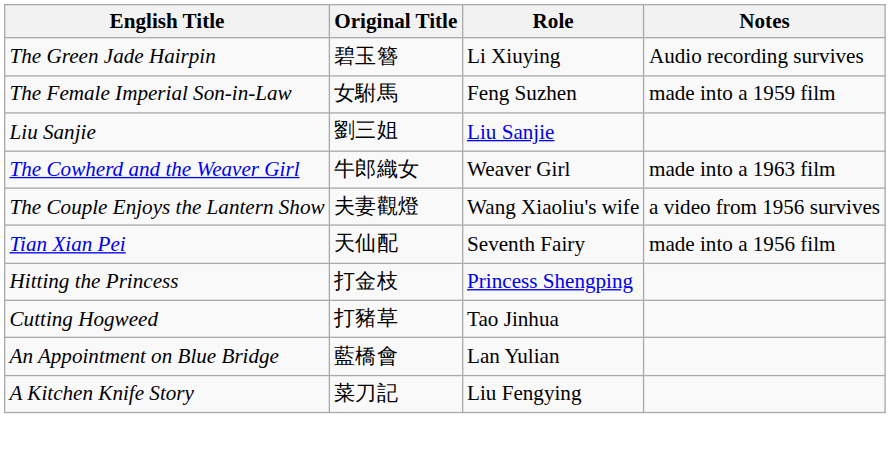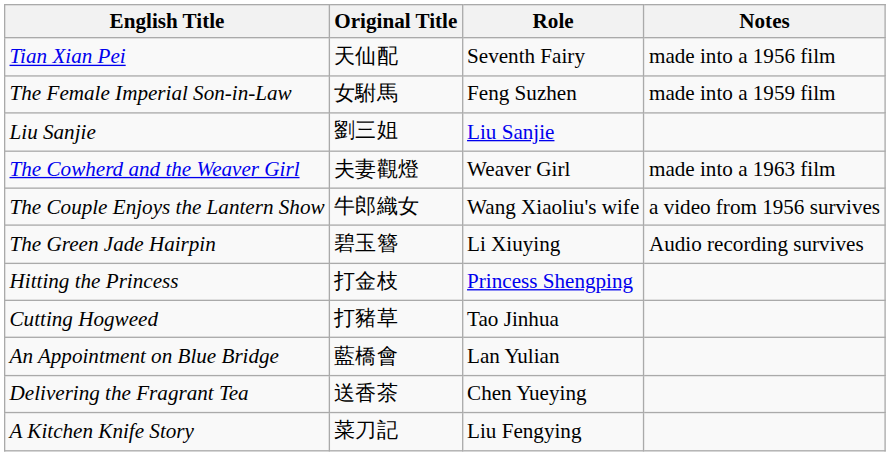rows swapped: Tian Xian Pei <-> The Green Jade Hairpin
The Cowherd and the Weaver Girl | Original Title: 牛郎織女 -> 夫妻觀燈
The Couple Enjoys the Lantern Show | Original Title: 夫妻觀燈 -> 牛郎織女
+ row: Delivering the Fragrant Tea | 送香茶 | Chen Yueying
